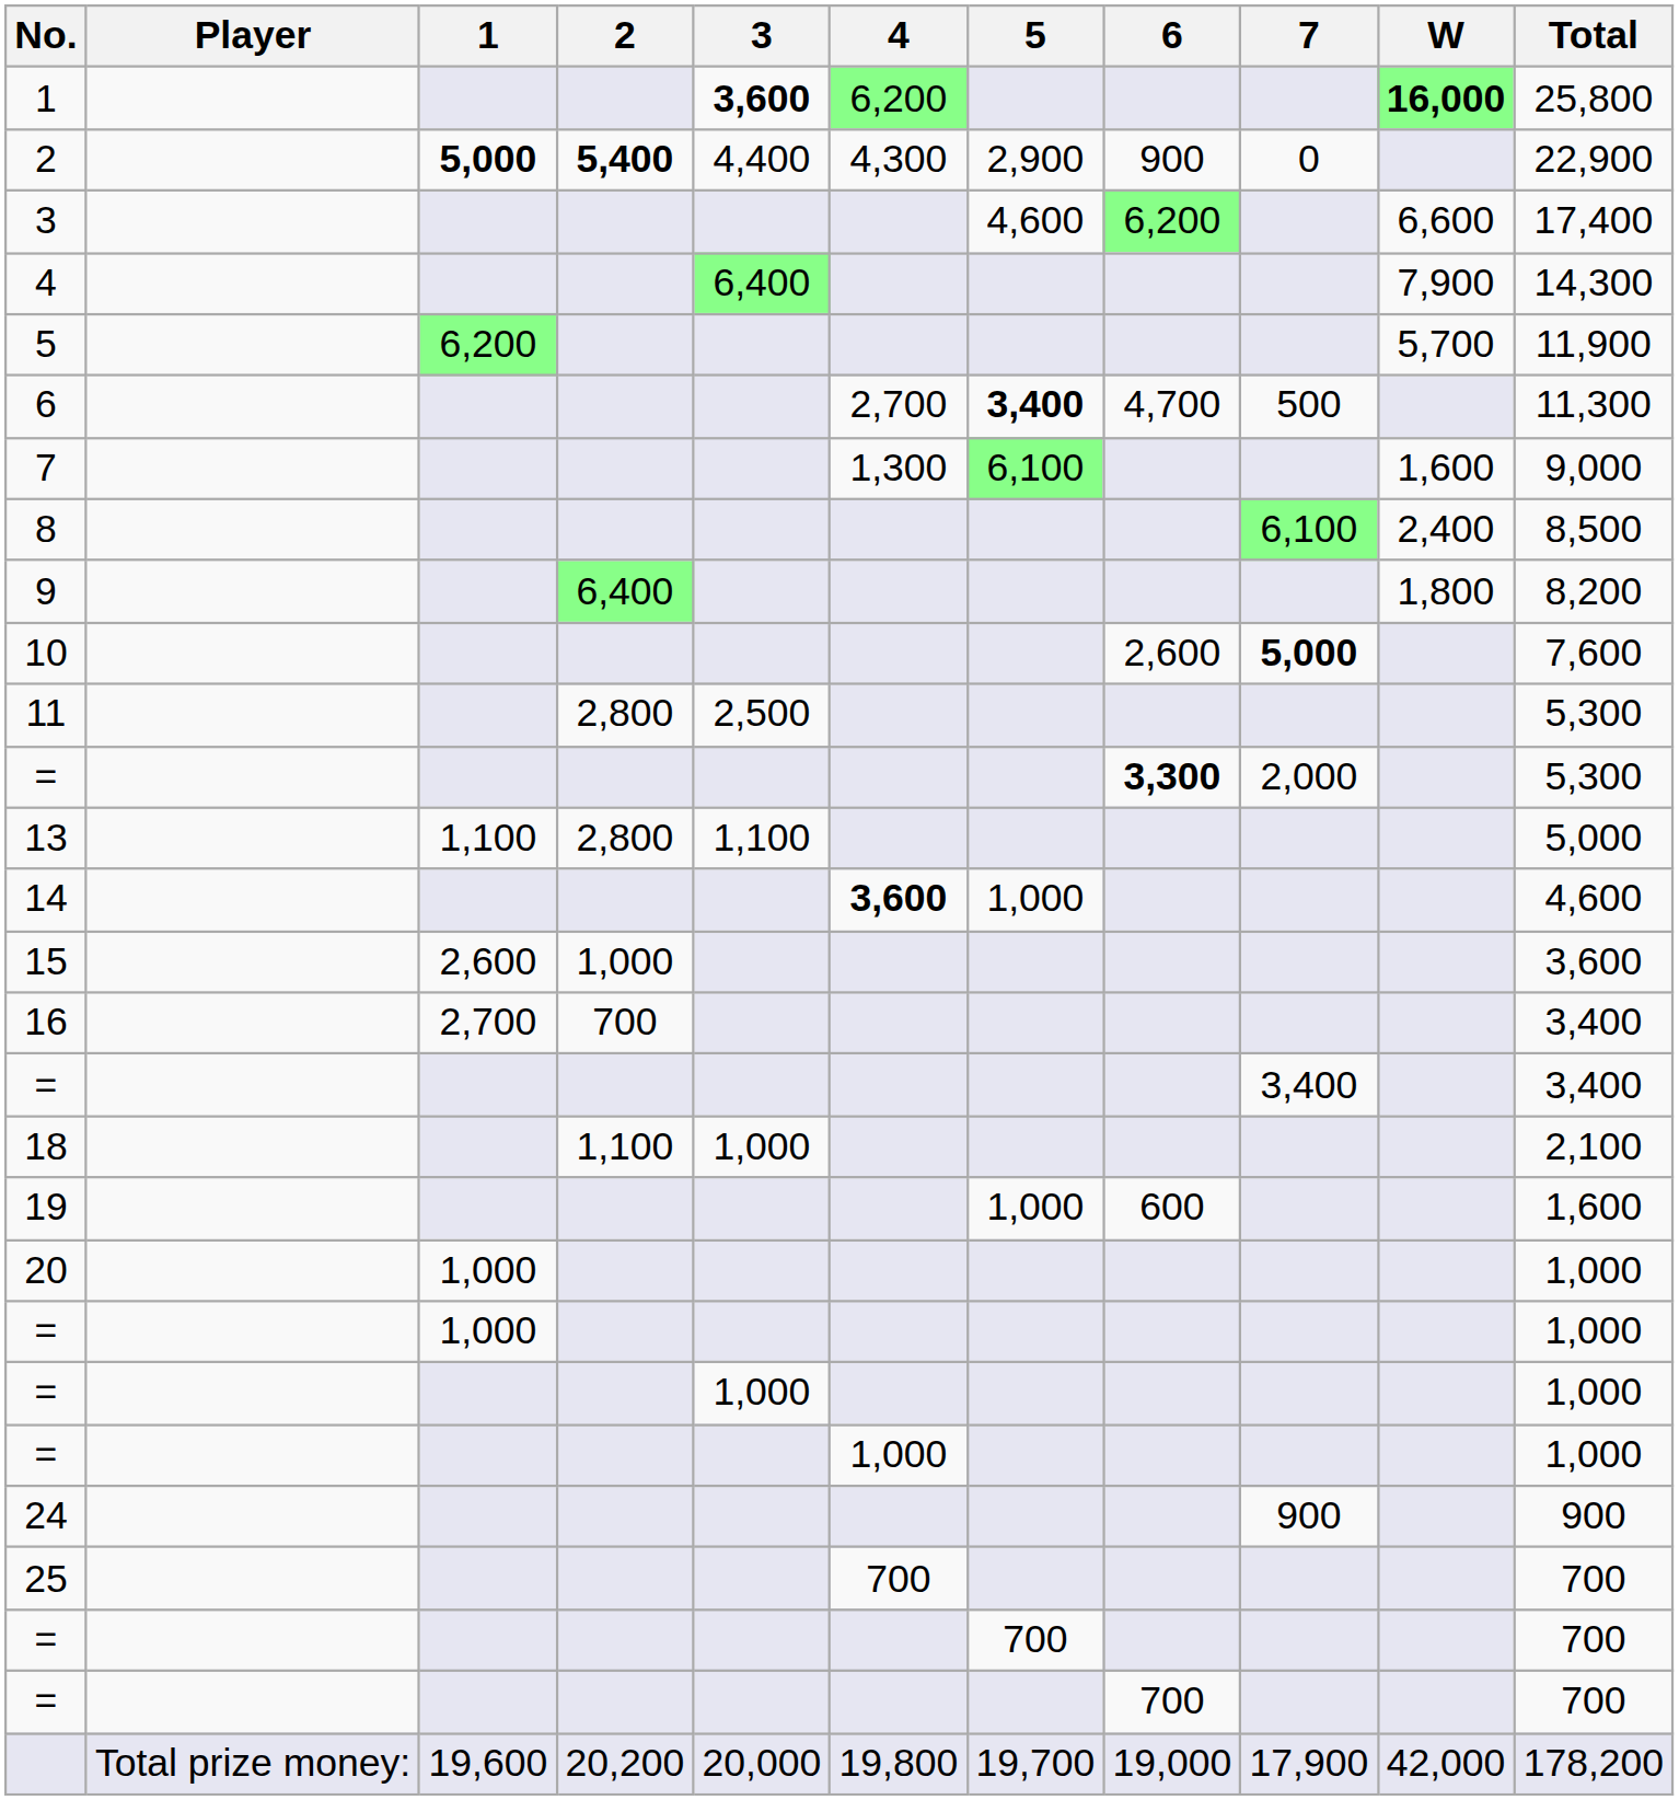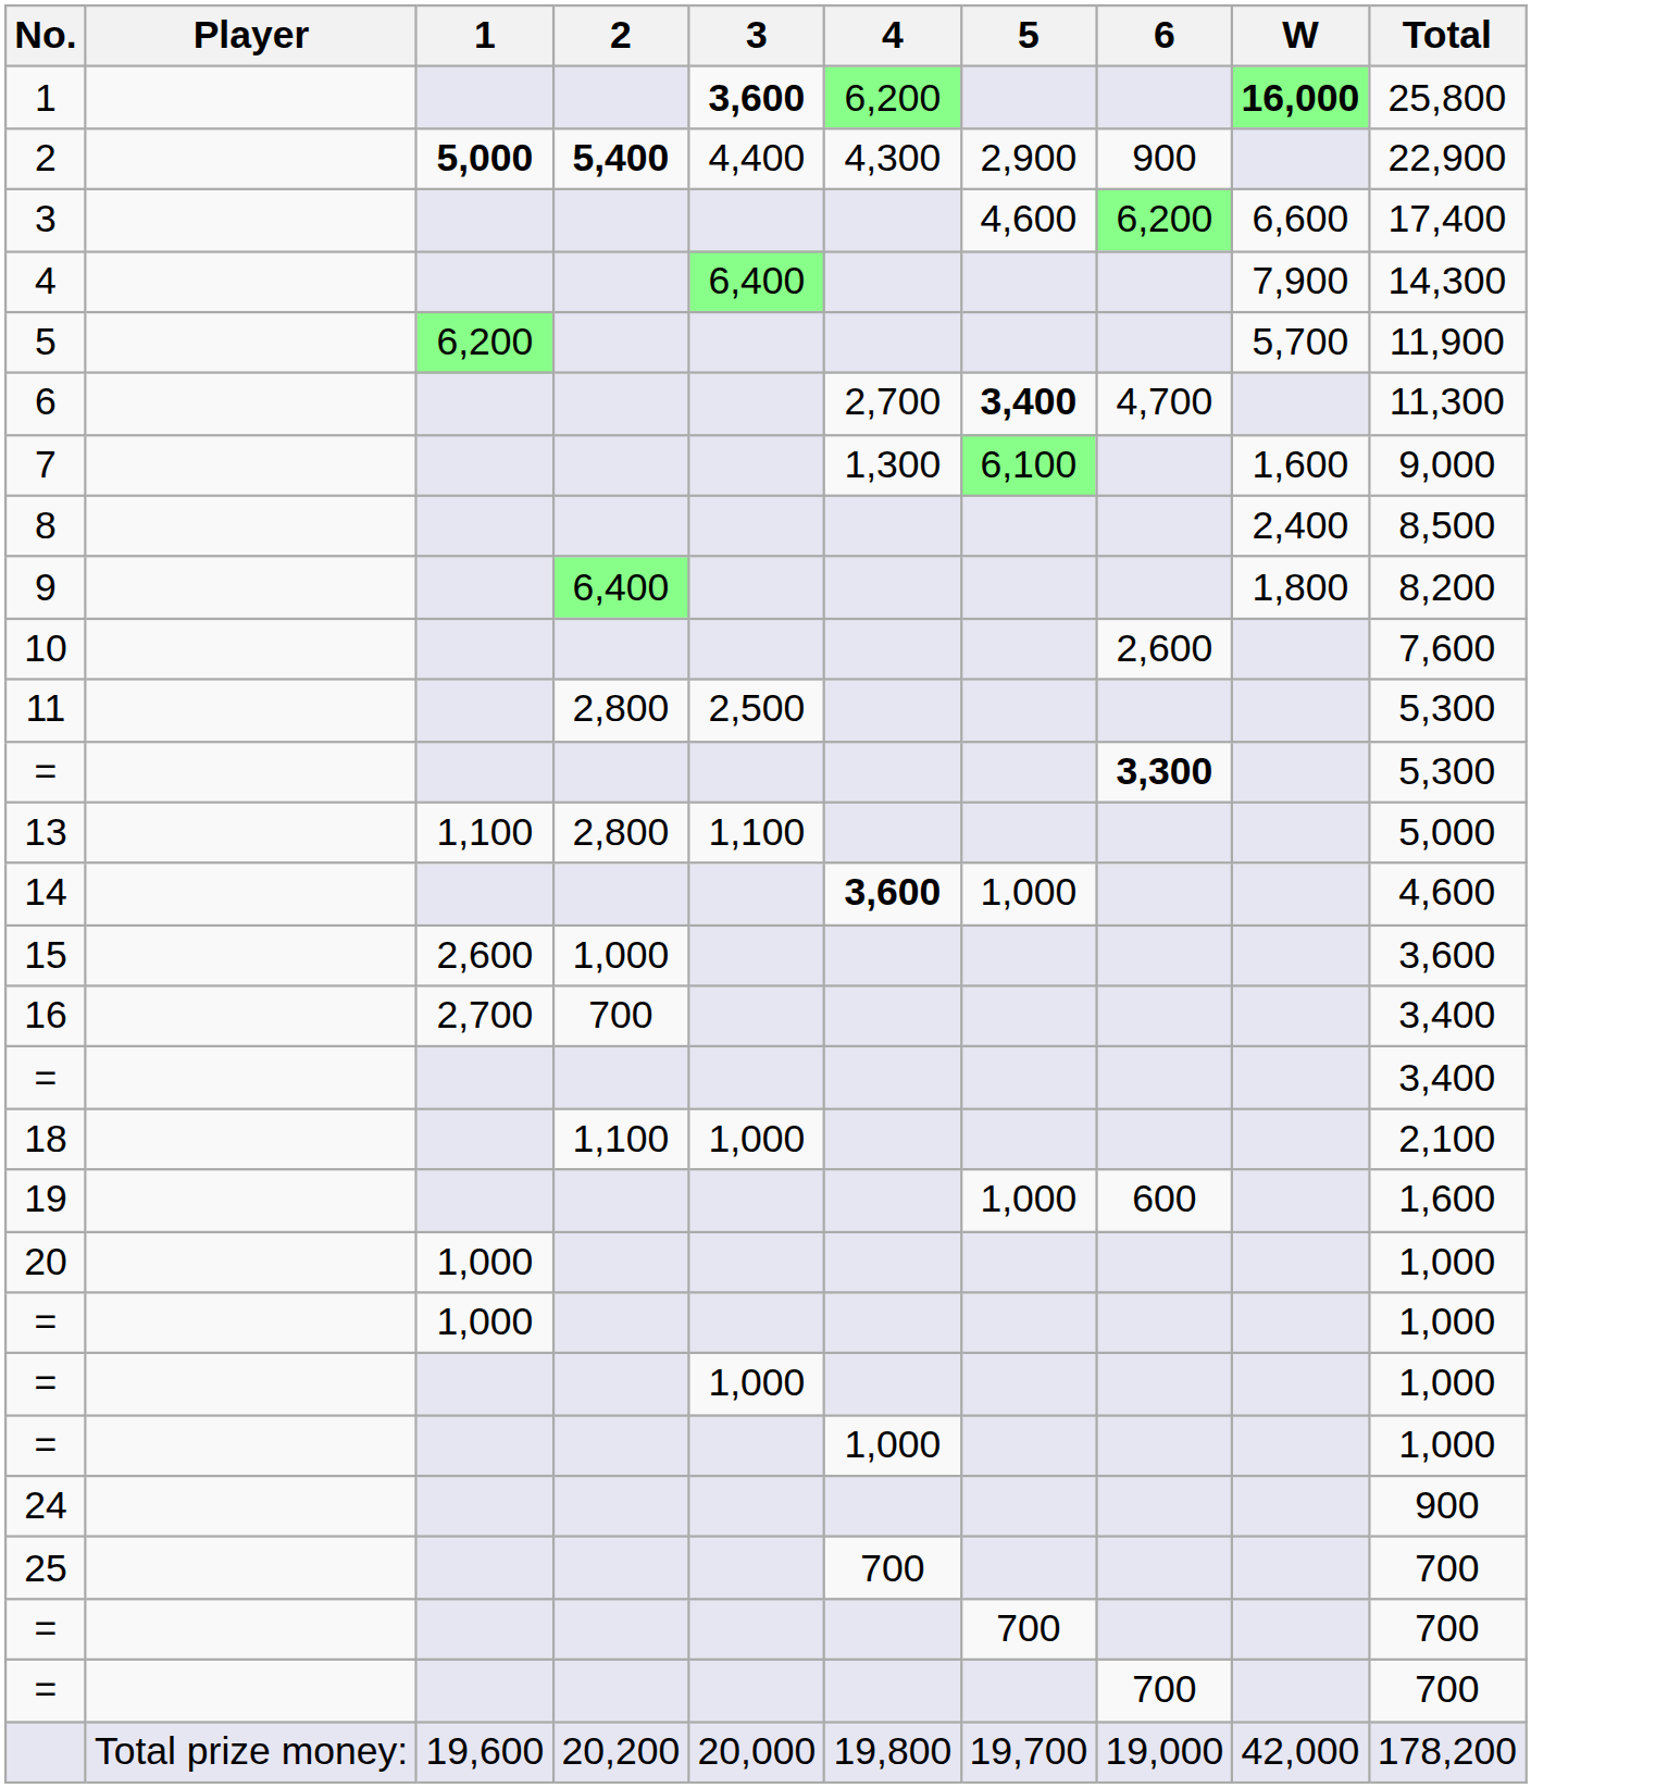- column: 7 | 0 | 500 | 6,100 | 5,000 | 2,000 | 3,400 | 900 | 17,900
